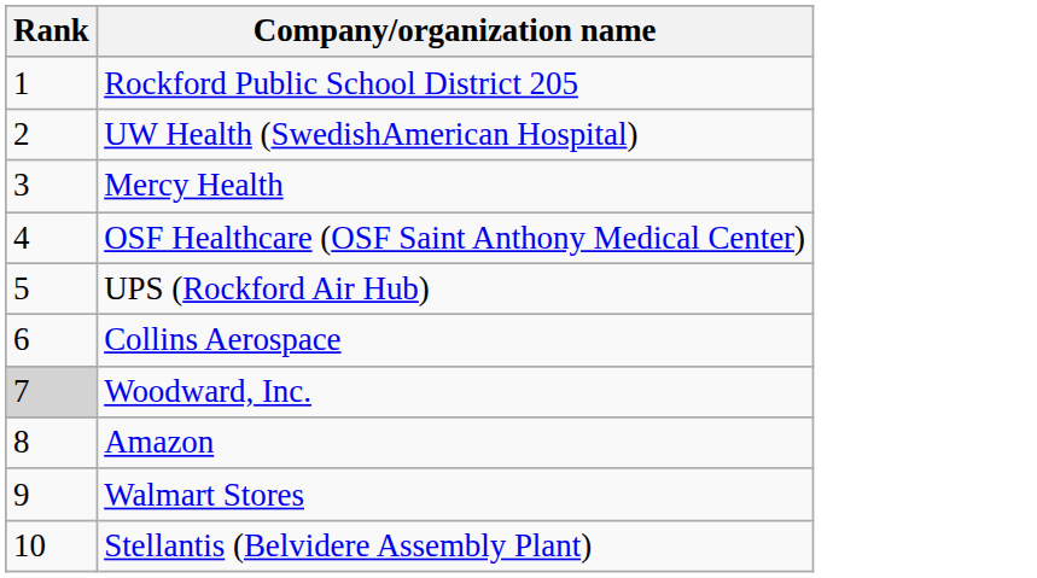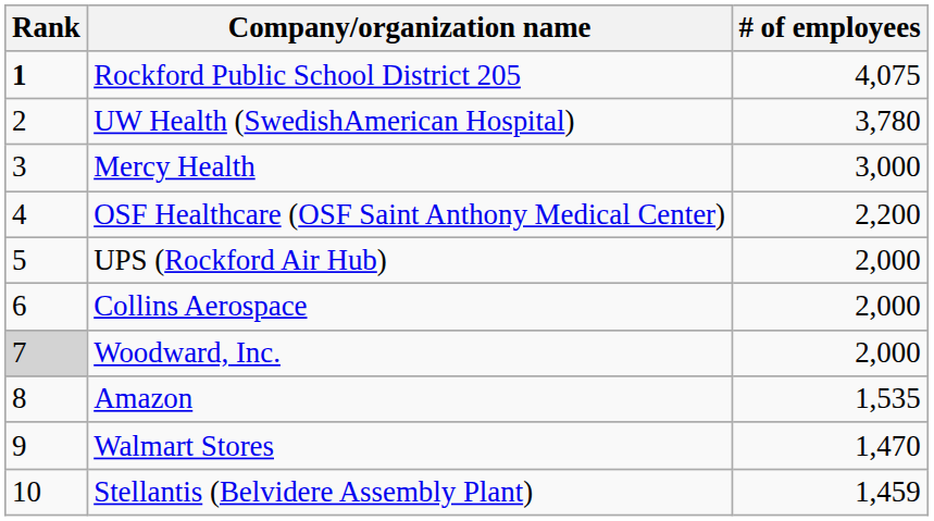+ column: # of employees | 4,075 | 3,780 | 3,000 | 2,200 | 2,000 | 2,000 | 2,000 | 1,535 | 1,470 | 1,459
Rockford Public School District 205 | Rank: normal -> bold
